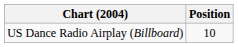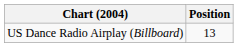US Dance Radio Airplay (Billboard) | Position: 10 -> 13
